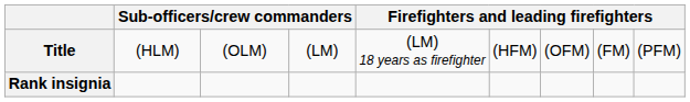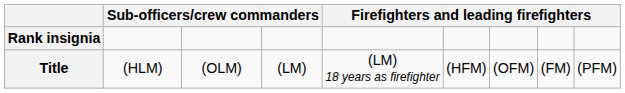rows swapped: Title <-> Rank insignia
